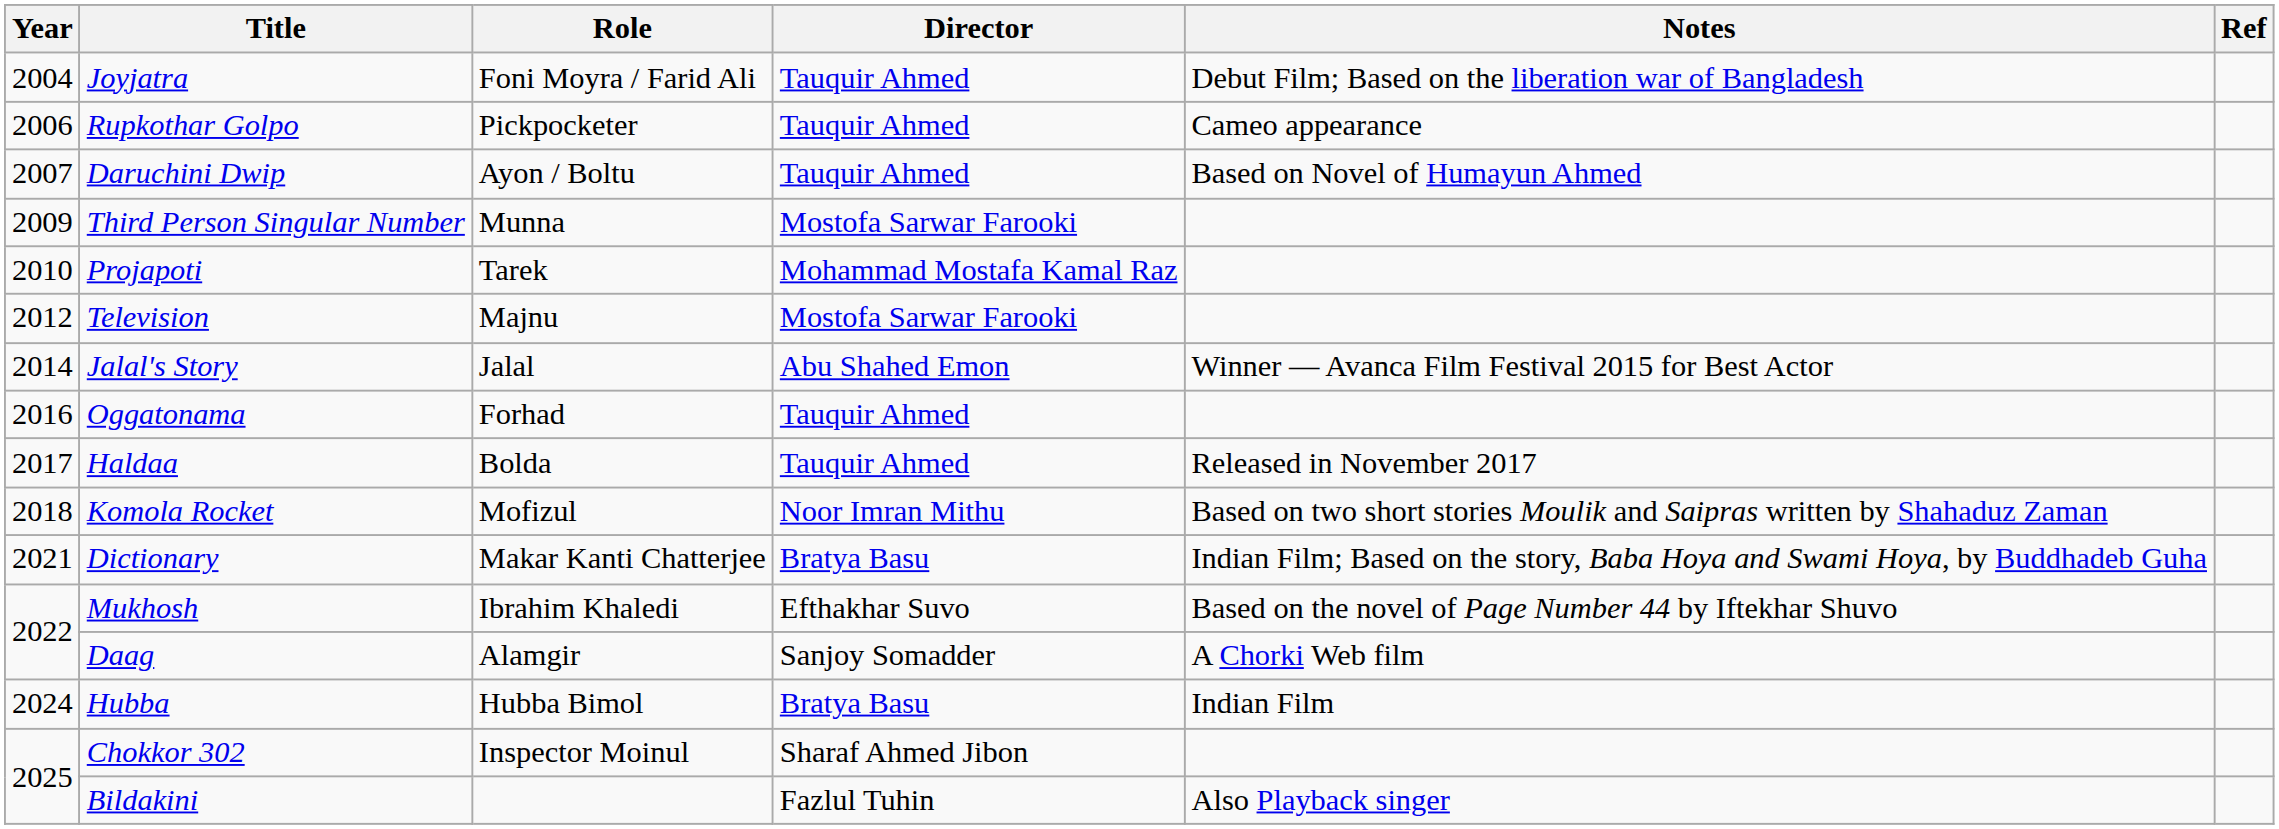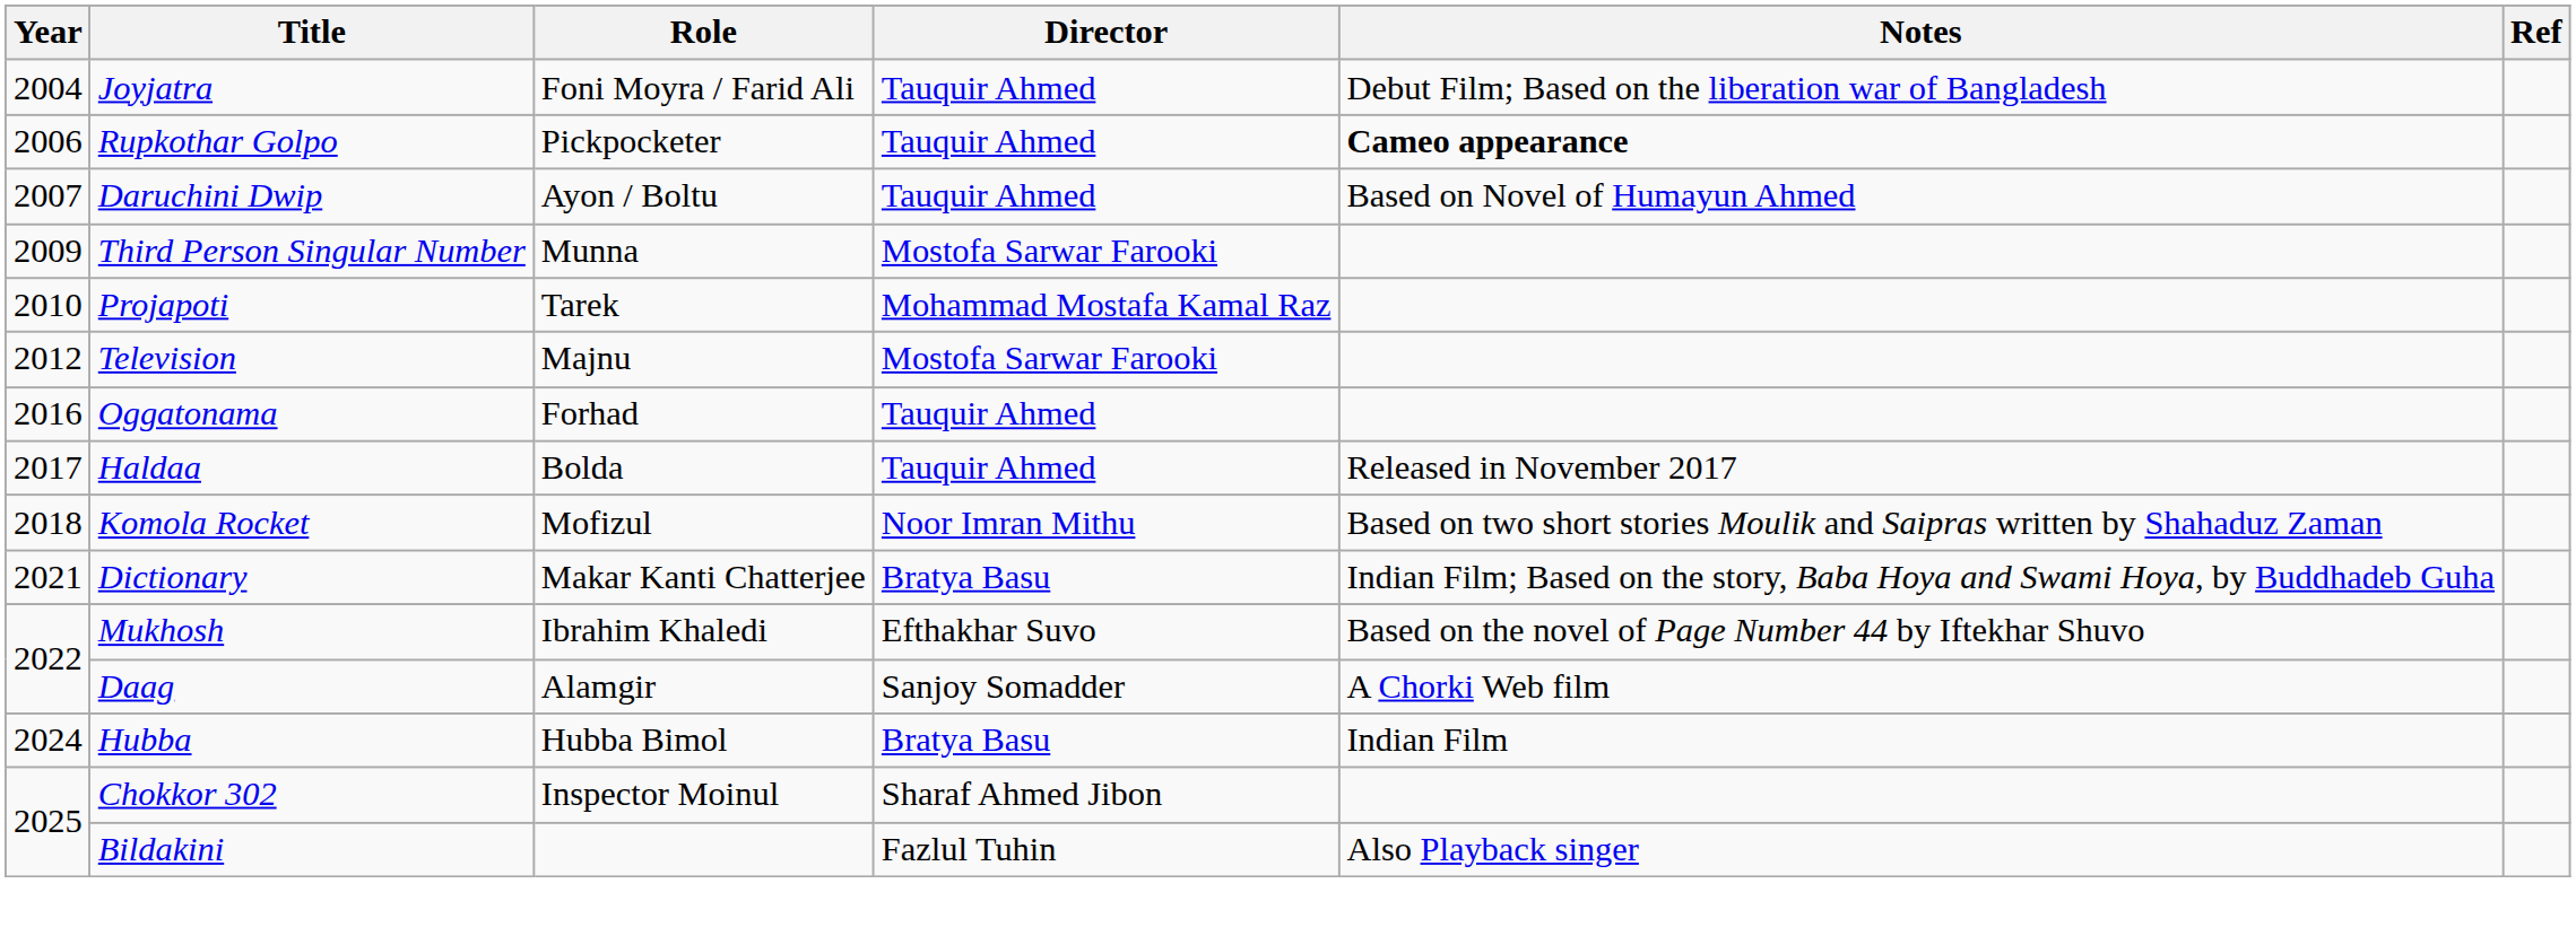Rupkothar Golpo | Notes: normal -> bold
- row: 2014 | Jalal's Story | Jalal | Abu Shahed Emon | Winner — Avanca Film Festival 2015 for Best Actor
